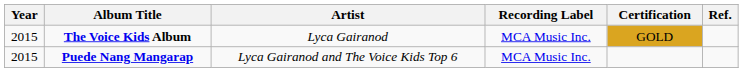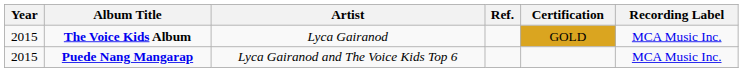columns swapped: Recording Label <-> Ref.
